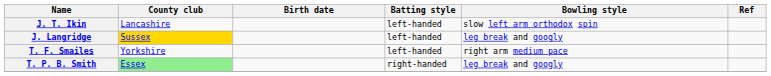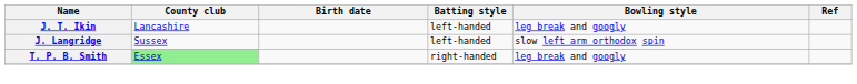J. T. Ikin | Bowling style: slow left arm orthodox spin -> leg break and googly
J. Langridge | County club: gold background -> no background
J. Langridge | Bowling style: leg break and googly -> slow left arm orthodox spin
- row: T. F. Smailes | Yorkshire | left-handed | right arm medium pace
